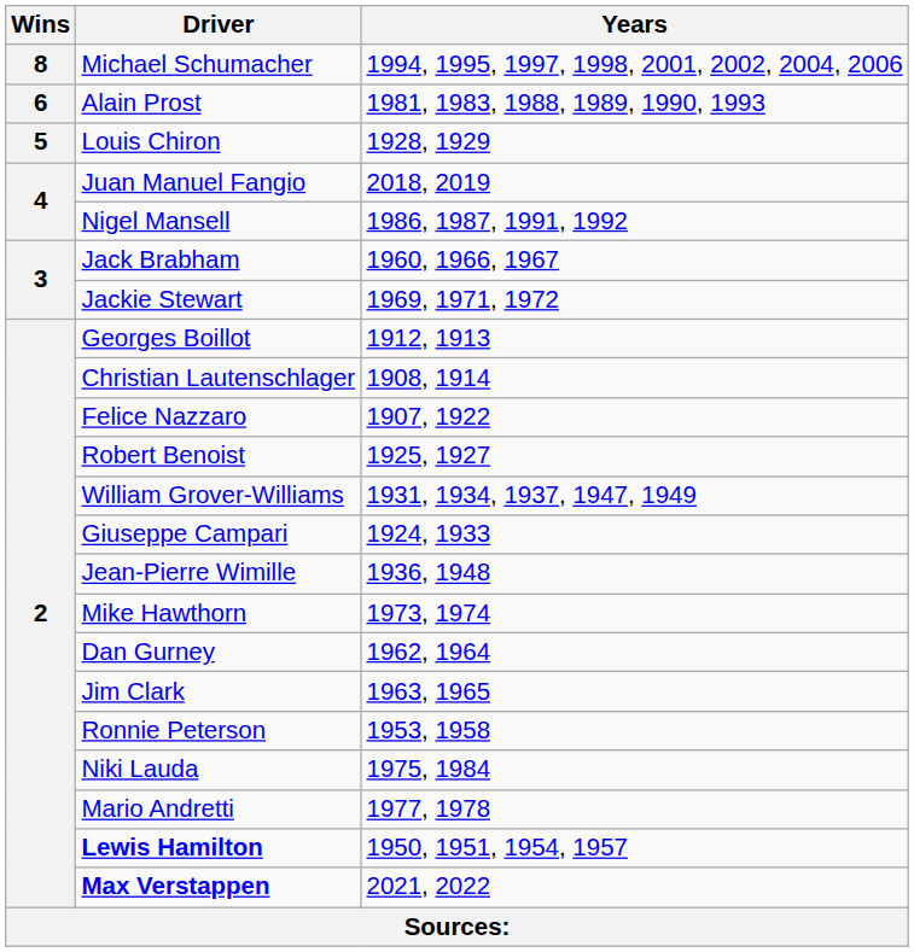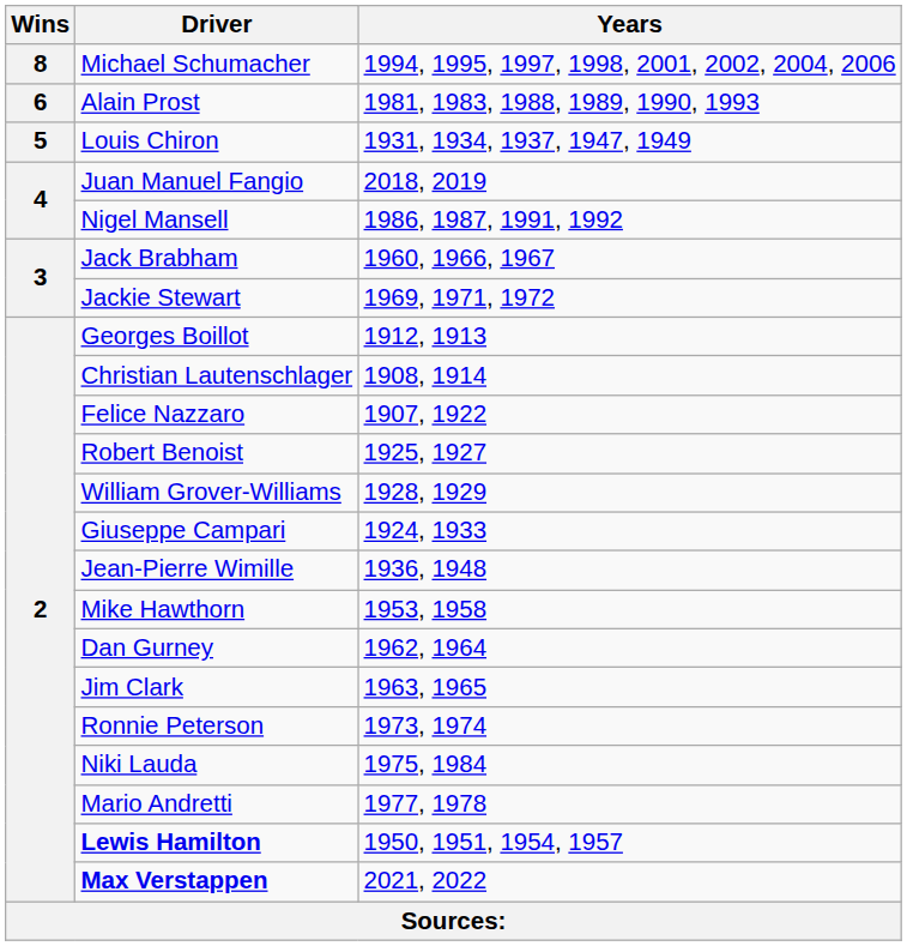Louis Chiron | Years: 1928, 1929 -> 1931, 1934, 1937, 1947, 1949
William Grover-Williams | Years: 1931, 1934, 1937, 1947, 1949 -> 1928, 1929
Mike Hawthorn | Years: 1973, 1974 -> 1953, 1958
Ronnie Peterson | Years: 1953, 1958 -> 1973, 1974
